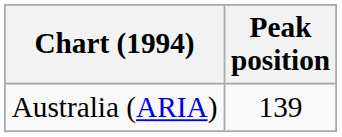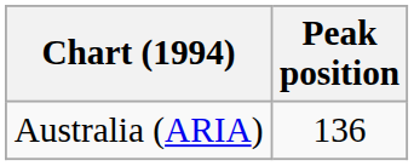Australia (ARIA) | Peak position: 139 -> 136
